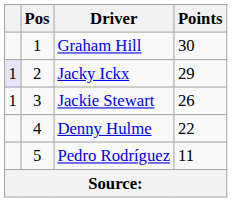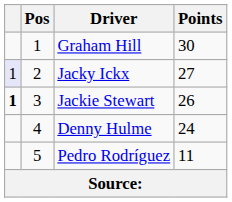Jacky Ickx | Points: 29 -> 27
Jackie Stewart | column 1: normal -> bold
Denny Hulme | Points: 22 -> 24
